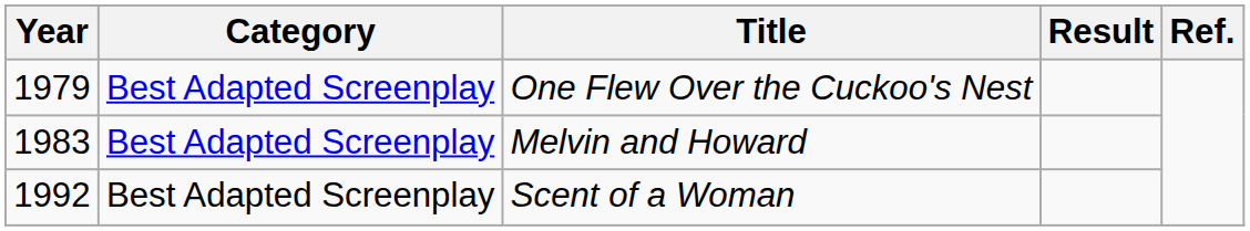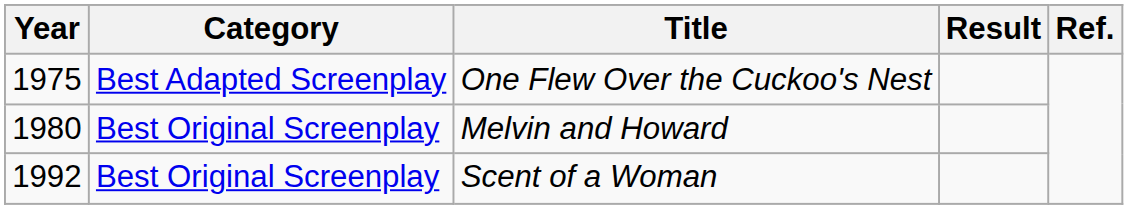One Flew Over the Cuckoo's Nest | Year: 1979 -> 1975
Melvin and Howard | Year: 1983 -> 1980
Melvin and Howard | Category: Best Adapted Screenplay -> Best Original Screenplay
Scent of a Woman | Category: Best Adapted Screenplay -> Best Original Screenplay
